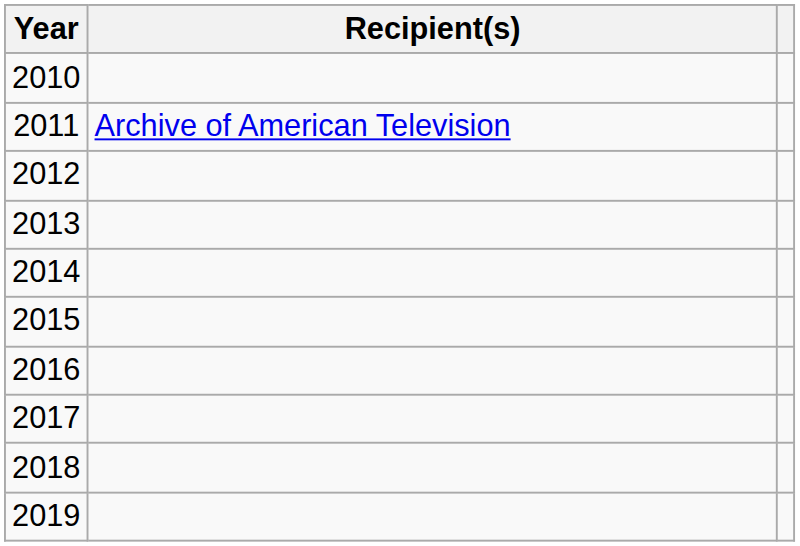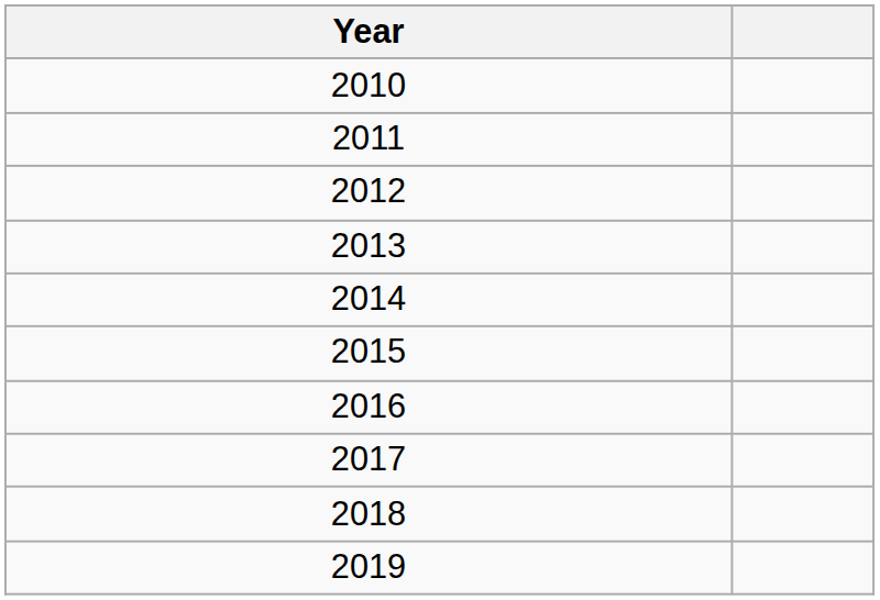- column: Recipient(s) | Archive of American Television
